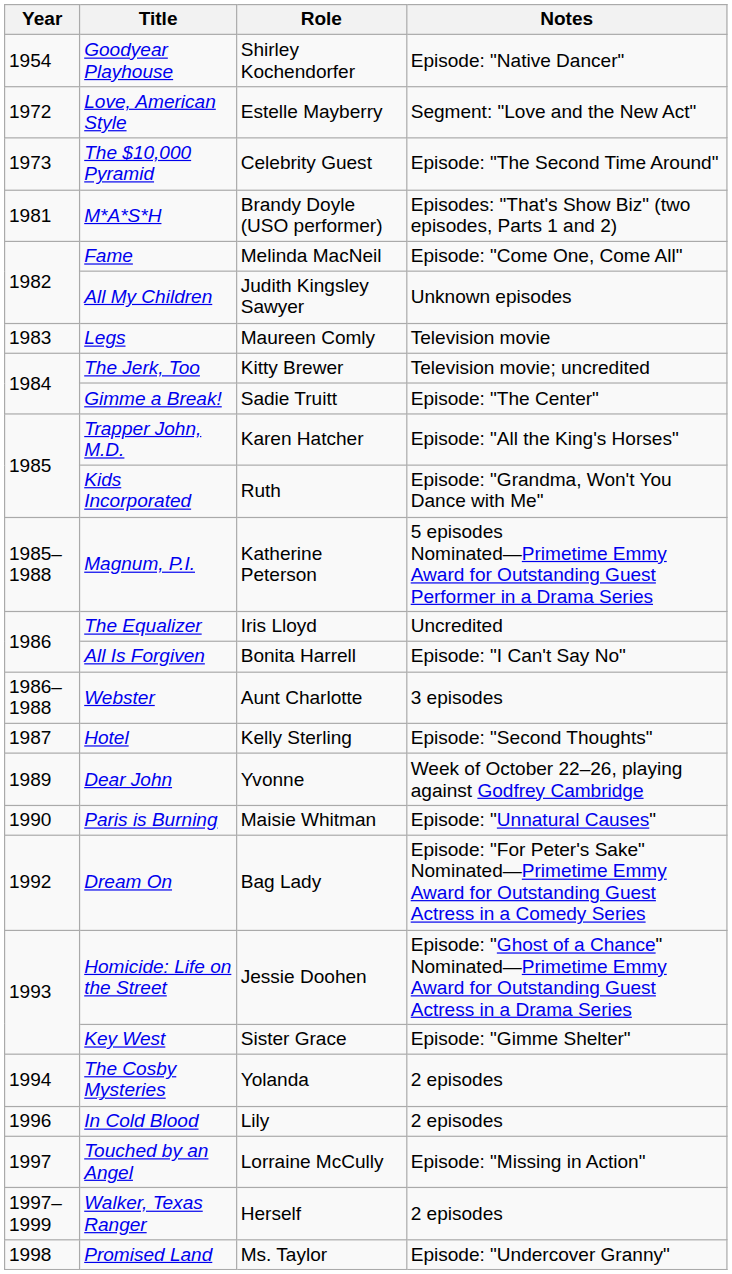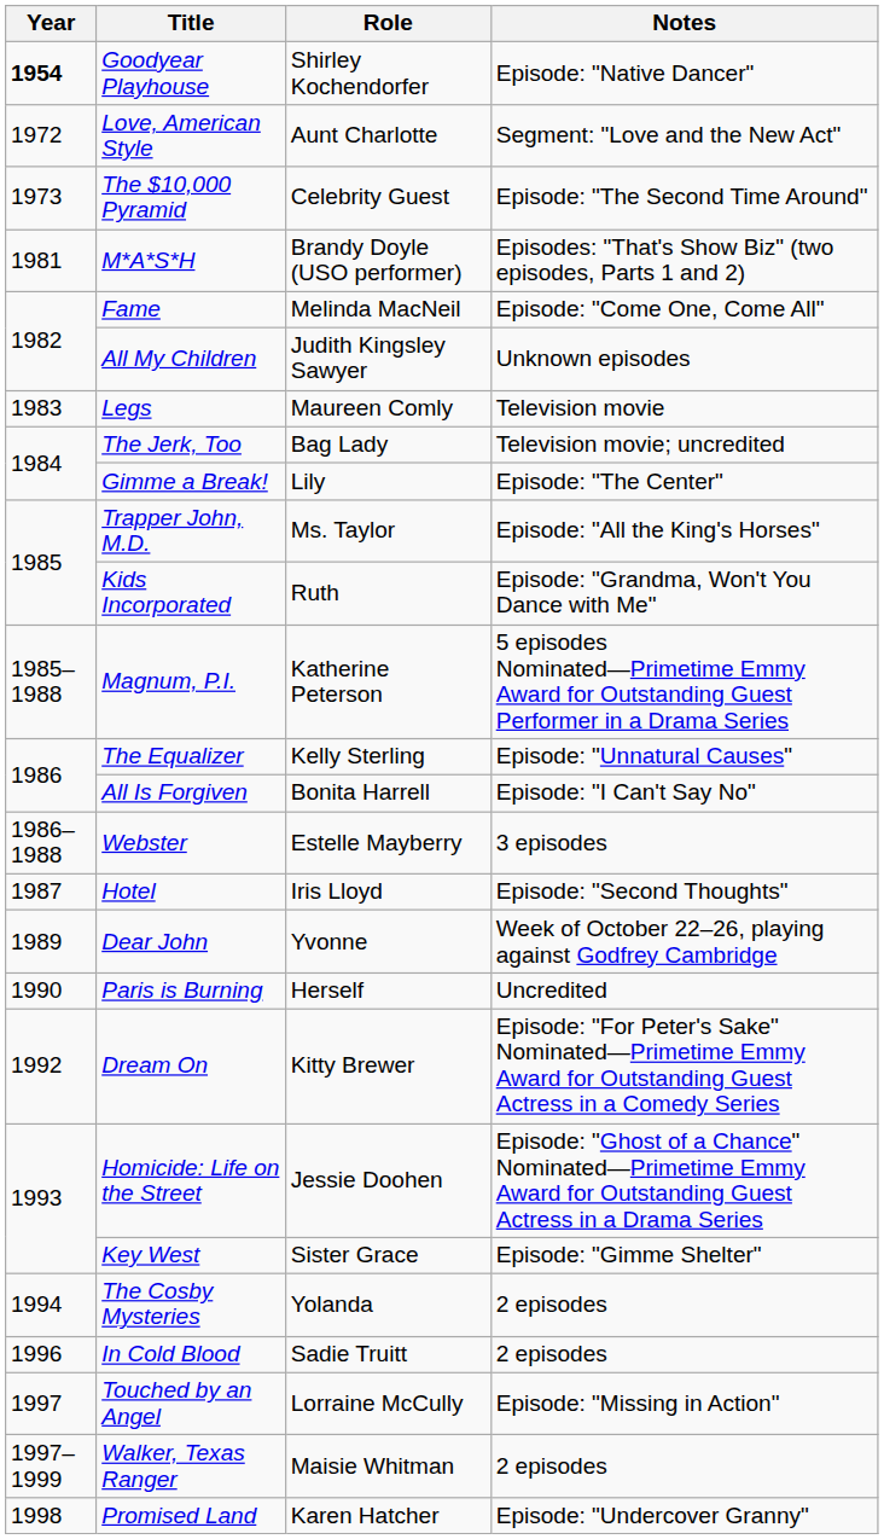Goodyear Playhouse | Year: normal -> bold
Love, American Style | Role: Estelle Mayberry -> Aunt Charlotte
The Jerk, Too | Role: Kitty Brewer -> Bag Lady
Gimme a Break! | Role: Sadie Truitt -> Lily
Trapper John, M.D. | Role: Karen Hatcher -> Ms. Taylor
The Equalizer | Role: Iris Lloyd -> Kelly Sterling
The Equalizer | Notes: Uncredited -> Episode: "Unnatural Causes"
Webster | Role: Aunt Charlotte -> Estelle Mayberry
Hotel | Role: Kelly Sterling -> Iris Lloyd
Paris is Burning | Role: Maisie Whitman -> Herself
Paris is Burning | Notes: Episode: "Unnatural Causes" -> Uncredited
Dream On | Role: Bag Lady -> Kitty Brewer
In Cold Blood | Role: Lily -> Sadie Truitt
Walker, Texas Ranger | Role: Herself -> Maisie Whitman
Promised Land | Role: Ms. Taylor -> Karen Hatcher
